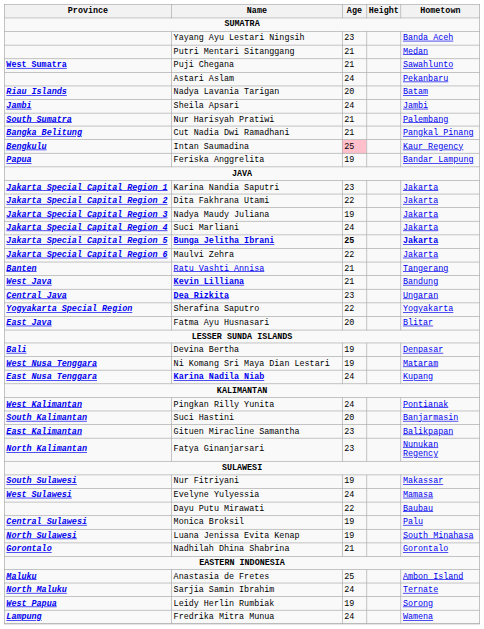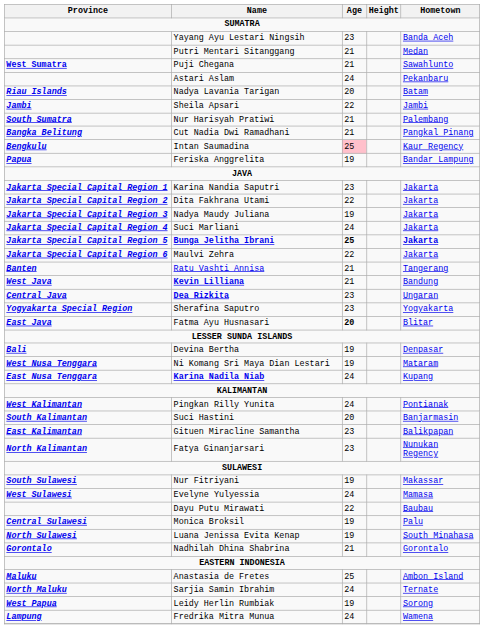Sheila Apsari | Age: 24 -> 22
Sherafina Saputro | Age: 22 -> 23
Fatma Ayu Husnasari | Age: normal -> bold
